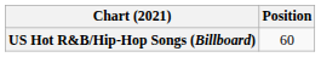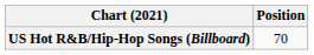US Hot R&B/Hip-Hop Songs (Billboard) | Position: 60 -> 70
